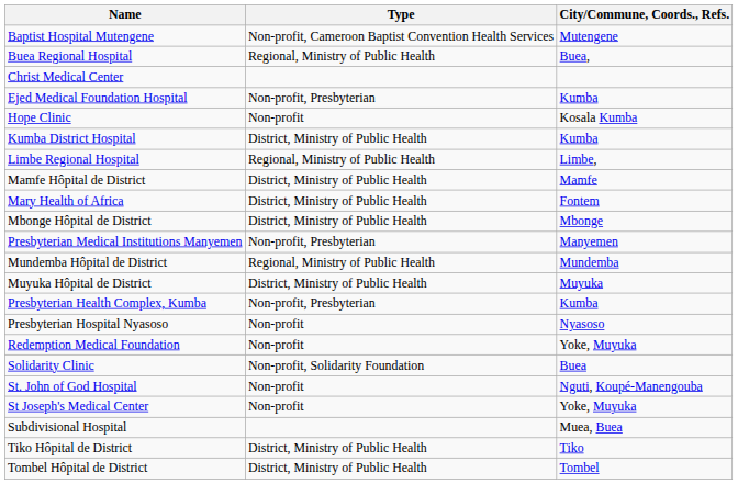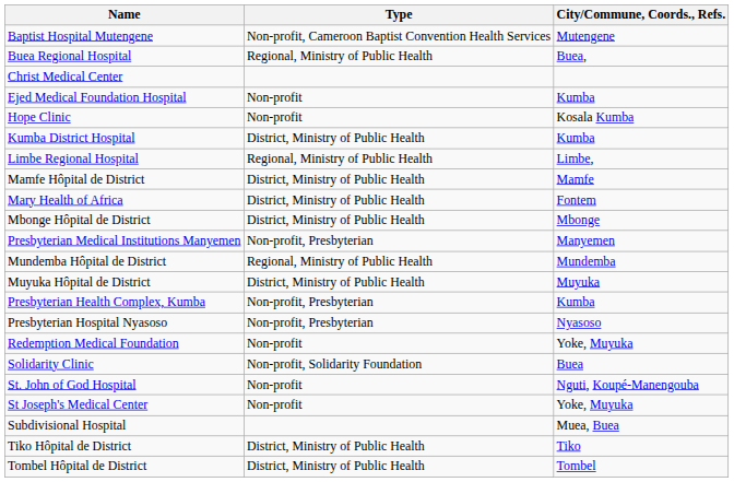Ejed Medical Foundation Hospital | Type: Non-profit, Presbyterian -> Non-profit
Presbyterian Hospital Nyasoso | Type: Non-profit -> Non-profit, Presbyterian
